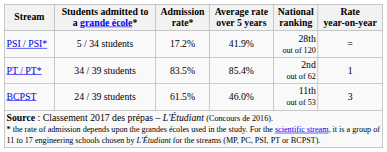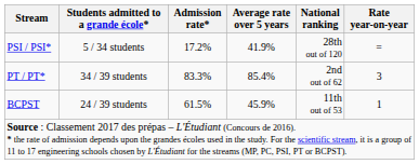PT / PT* | Admission rate*: 83.5% -> 83.3%
PT / PT* | Rate year-on-year: 1 -> 3
BCPST | Average rate over 5 years: 46.0% -> 45.9%
BCPST | Rate year-on-year: 3 -> 1
